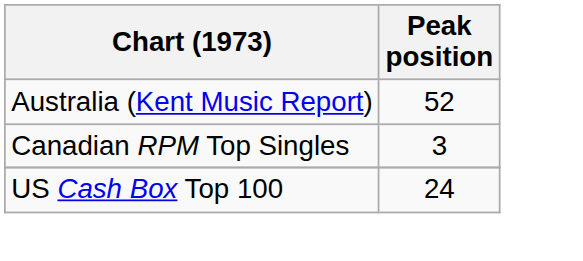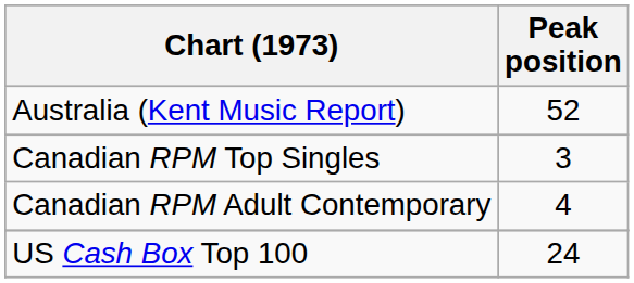+ row: Canadian RPM Adult Contemporary | 4
